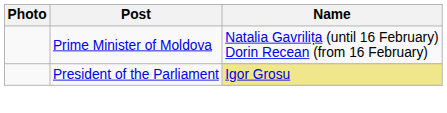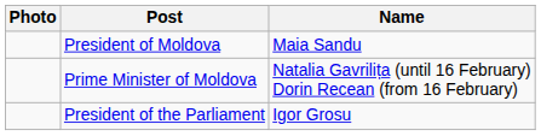+ row: President of Moldova | Maia Sandu
President of the Parliament | Name: khaki background -> no background
